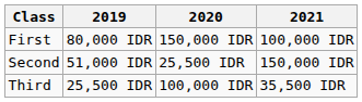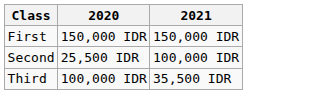- column: 2019 | 80,000 IDR | 51,000 IDR | 25,500 IDR
First | 2021: 100,000 IDR -> 150,000 IDR
Second | 2021: 150,000 IDR -> 100,000 IDR
